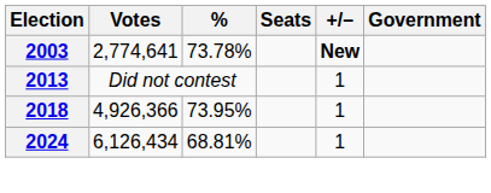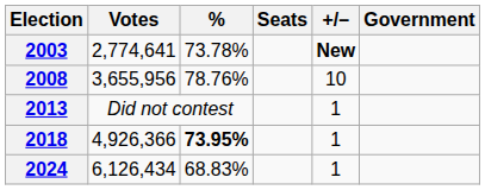+ row: 2008 | 3,655,956 | 78.76% | 10
2018 | %: normal -> bold
2024 | %: 68.81% -> 68.83%
